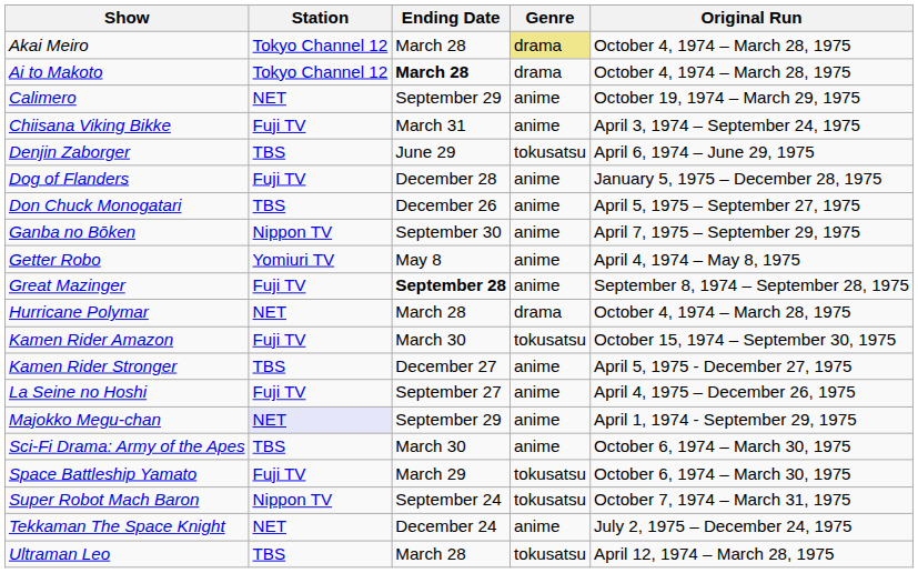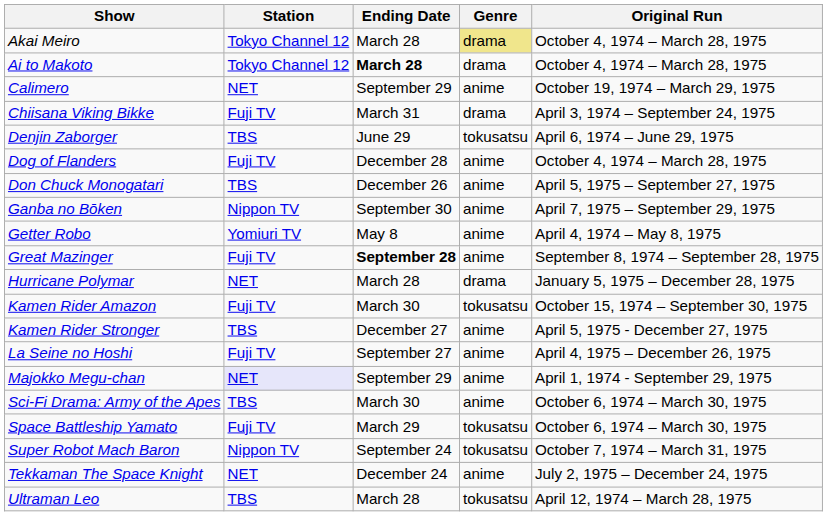Chiisana Viking Bikke | Genre: anime -> drama
Dog of Flanders | Original Run: January 5, 1975 – December 28, 1975 -> October 4, 1974 – March 28, 1975
Hurricane Polymar | Original Run: October 4, 1974 – March 28, 1975 -> January 5, 1975 – December 28, 1975
